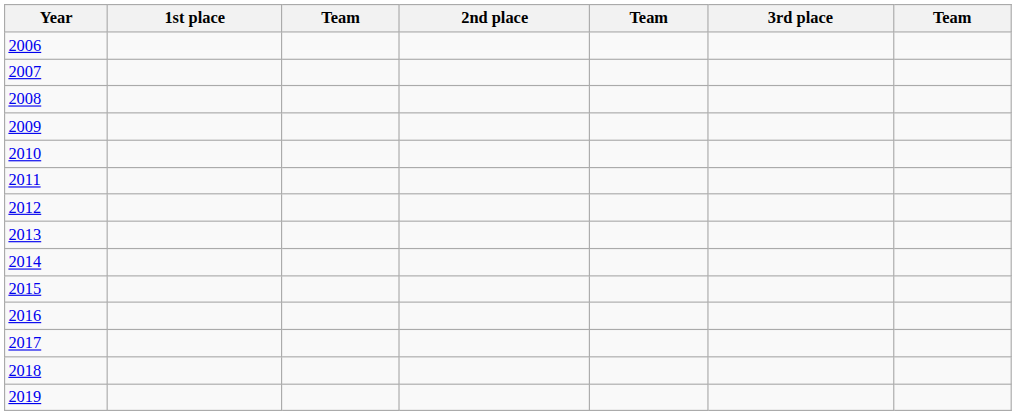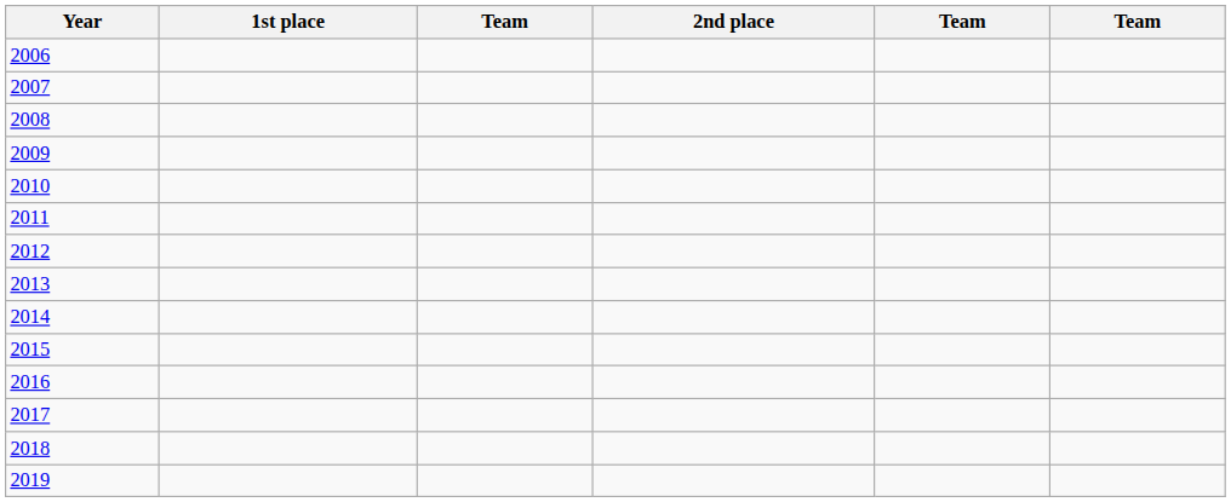- column: 3rd place
